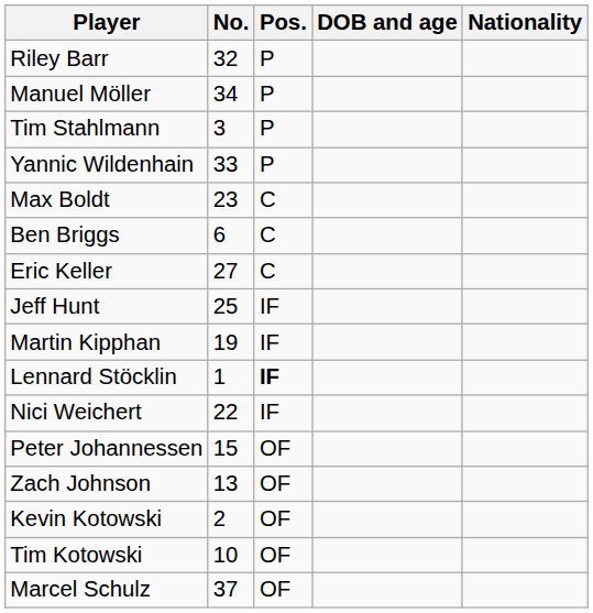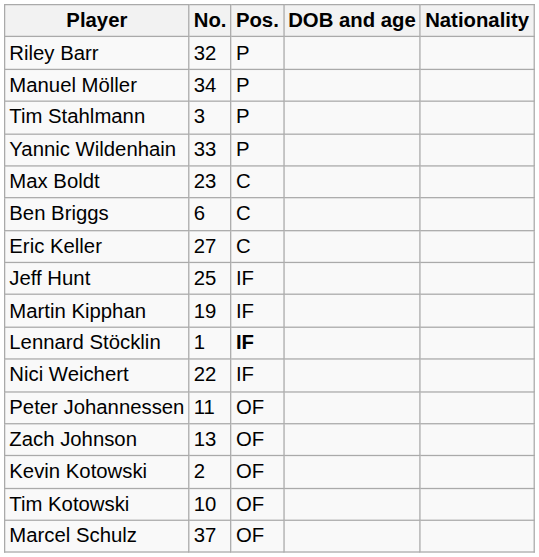Peter Johannessen | No.: 15 -> 11
